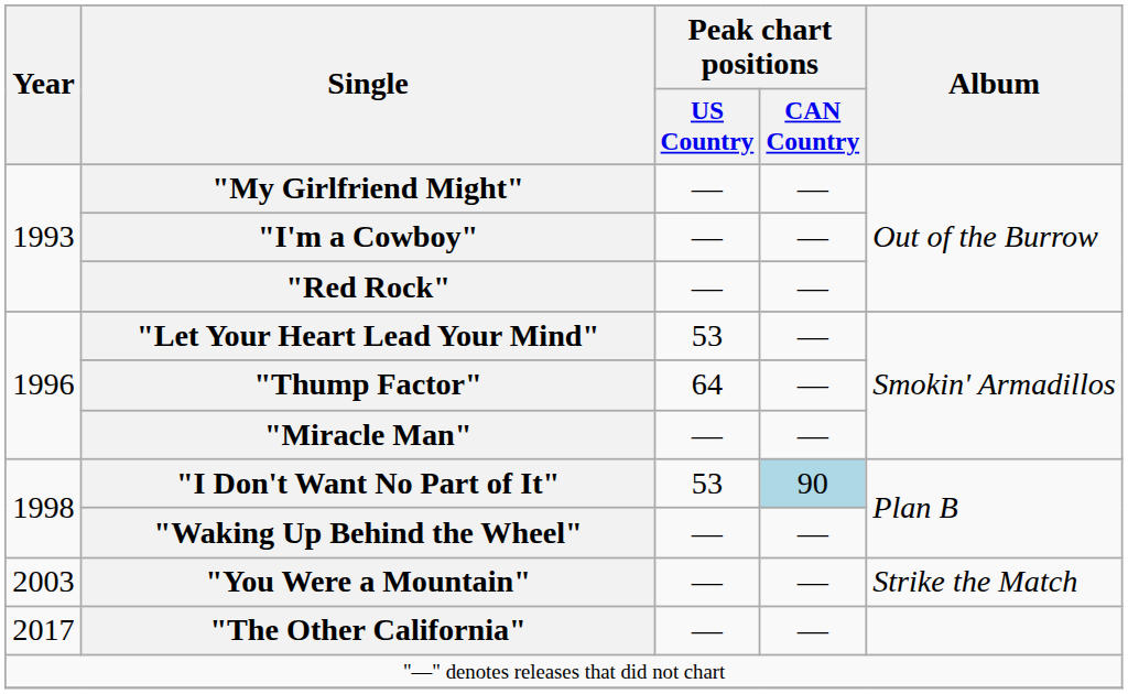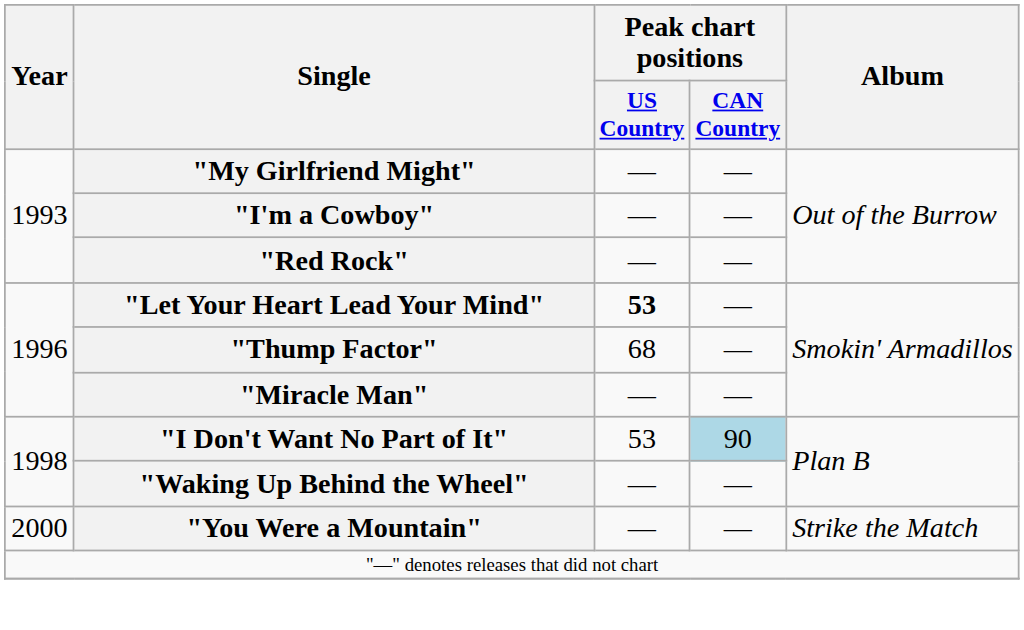"Let Your Heart Lead Your Mind" | Peak chart positions / US Country: normal -> bold
"Thump Factor" | Peak chart positions / US Country: 64 -> 68
"You Were a Mountain" | Year: 2003 -> 2000
- row: 2017 | "The Other California" | — | —
